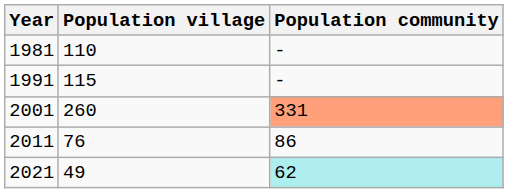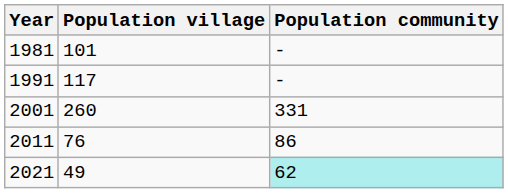1981 | Population village: 110 -> 101
1991 | Population village: 115 -> 117
2001 | Population community: lightsalmon background -> no background
